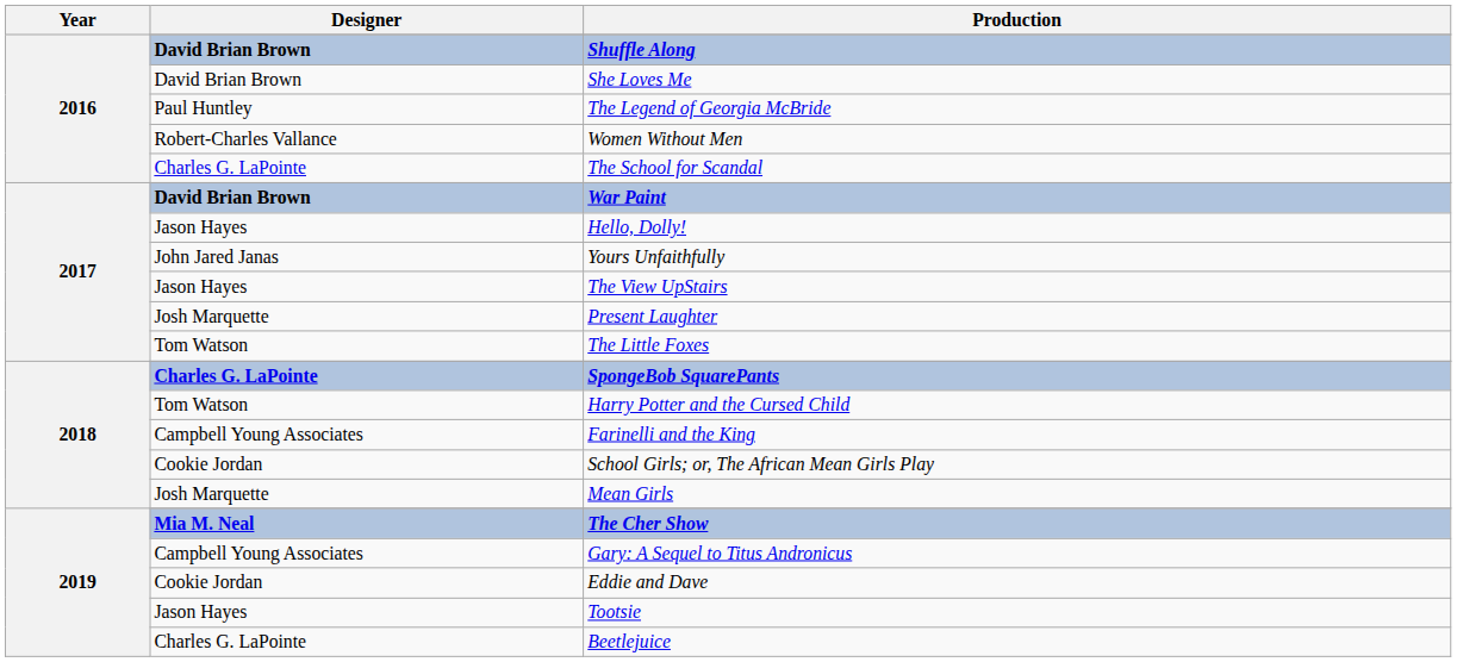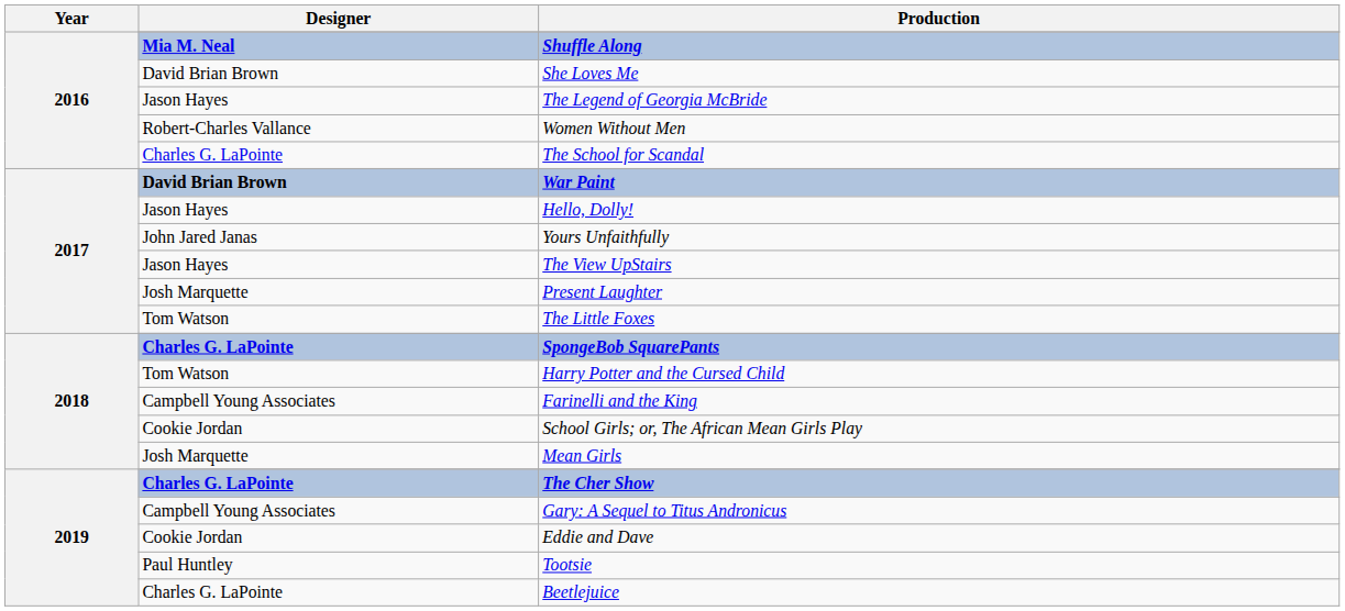Shuffle Along | Designer: David Brian Brown -> Mia M. Neal
The Legend of Georgia McBride | Designer: Paul Huntley -> Jason Hayes
The Cher Show | Designer: Mia M. Neal -> Charles G. LaPointe
Tootsie | Designer: Jason Hayes -> Paul Huntley
